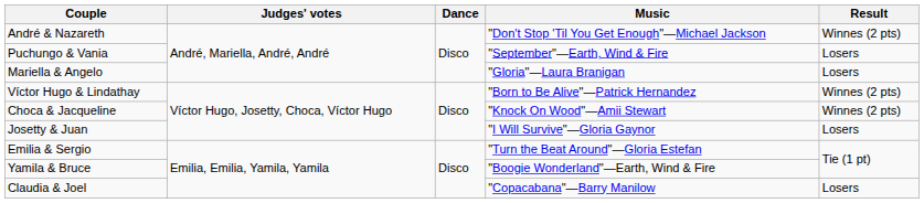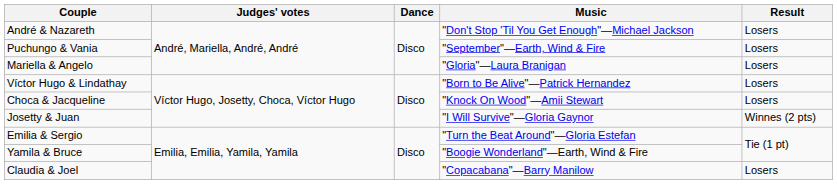André & Nazareth | Result: Winnes (2 pts) -> Losers
Víctor Hugo & Lindathay | Result: Winnes (2 pts) -> Losers
Choca & Jacqueline | Result: Winnes (2 pts) -> Losers
Josetty & Juan | Result: Losers -> Winnes (2 pts)
